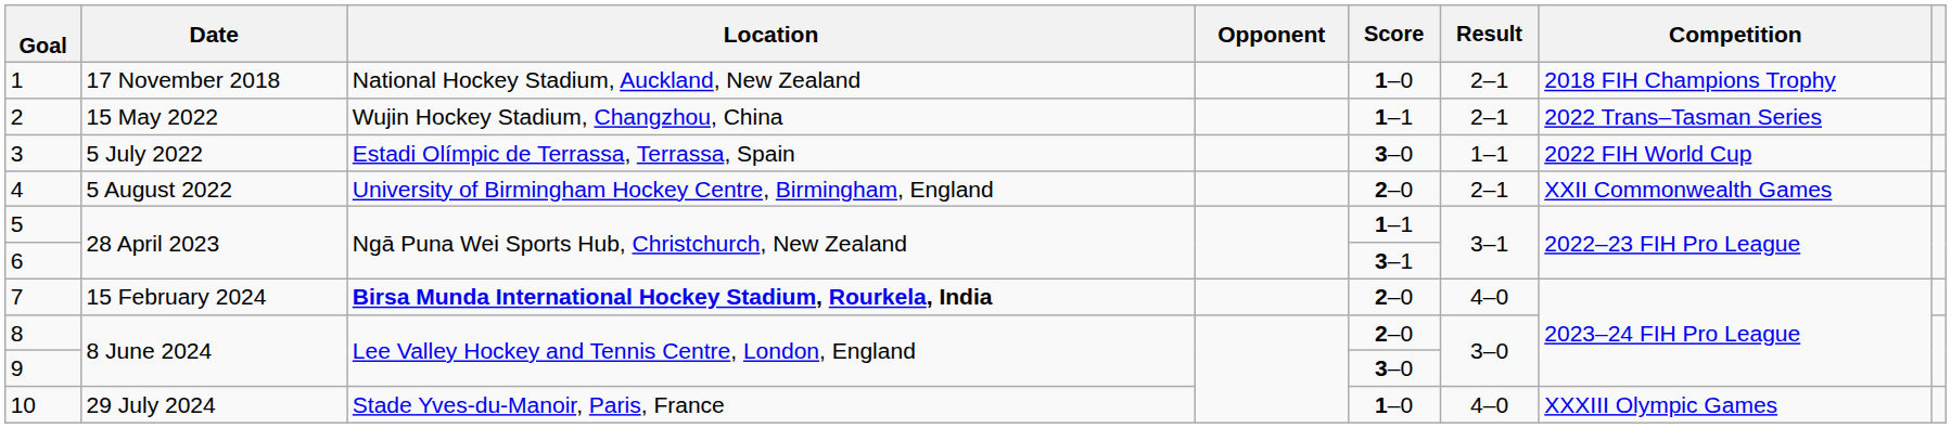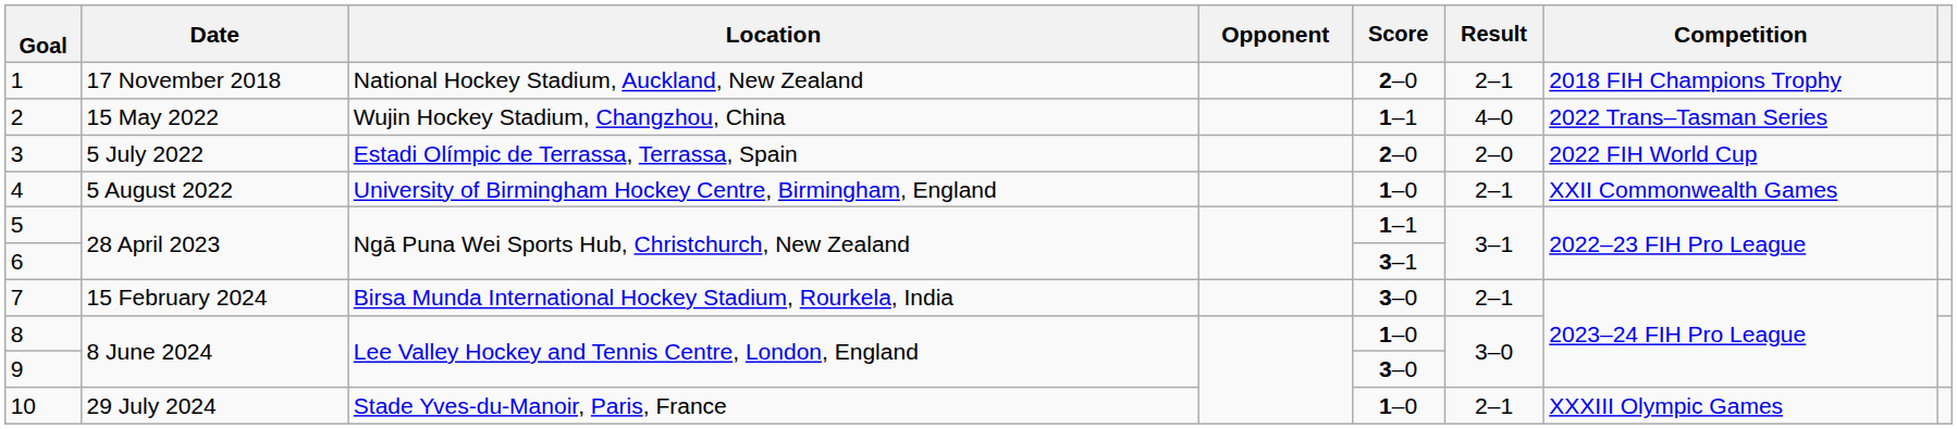1 | Score: 1–0 -> 2–0
2 | Result: 2–1 -> 4–0
3 | Score: 3–0 -> 2–0
3 | Result: 1–1 -> 2–0
4 | Score: 2–0 -> 1–0
7 | Location: bold -> normal
7 | Score: 2–0 -> 3–0
7 | Result: 4–0 -> 2–1
8 | Score: 2–0 -> 1–0
10 | Result: 4–0 -> 2–1
